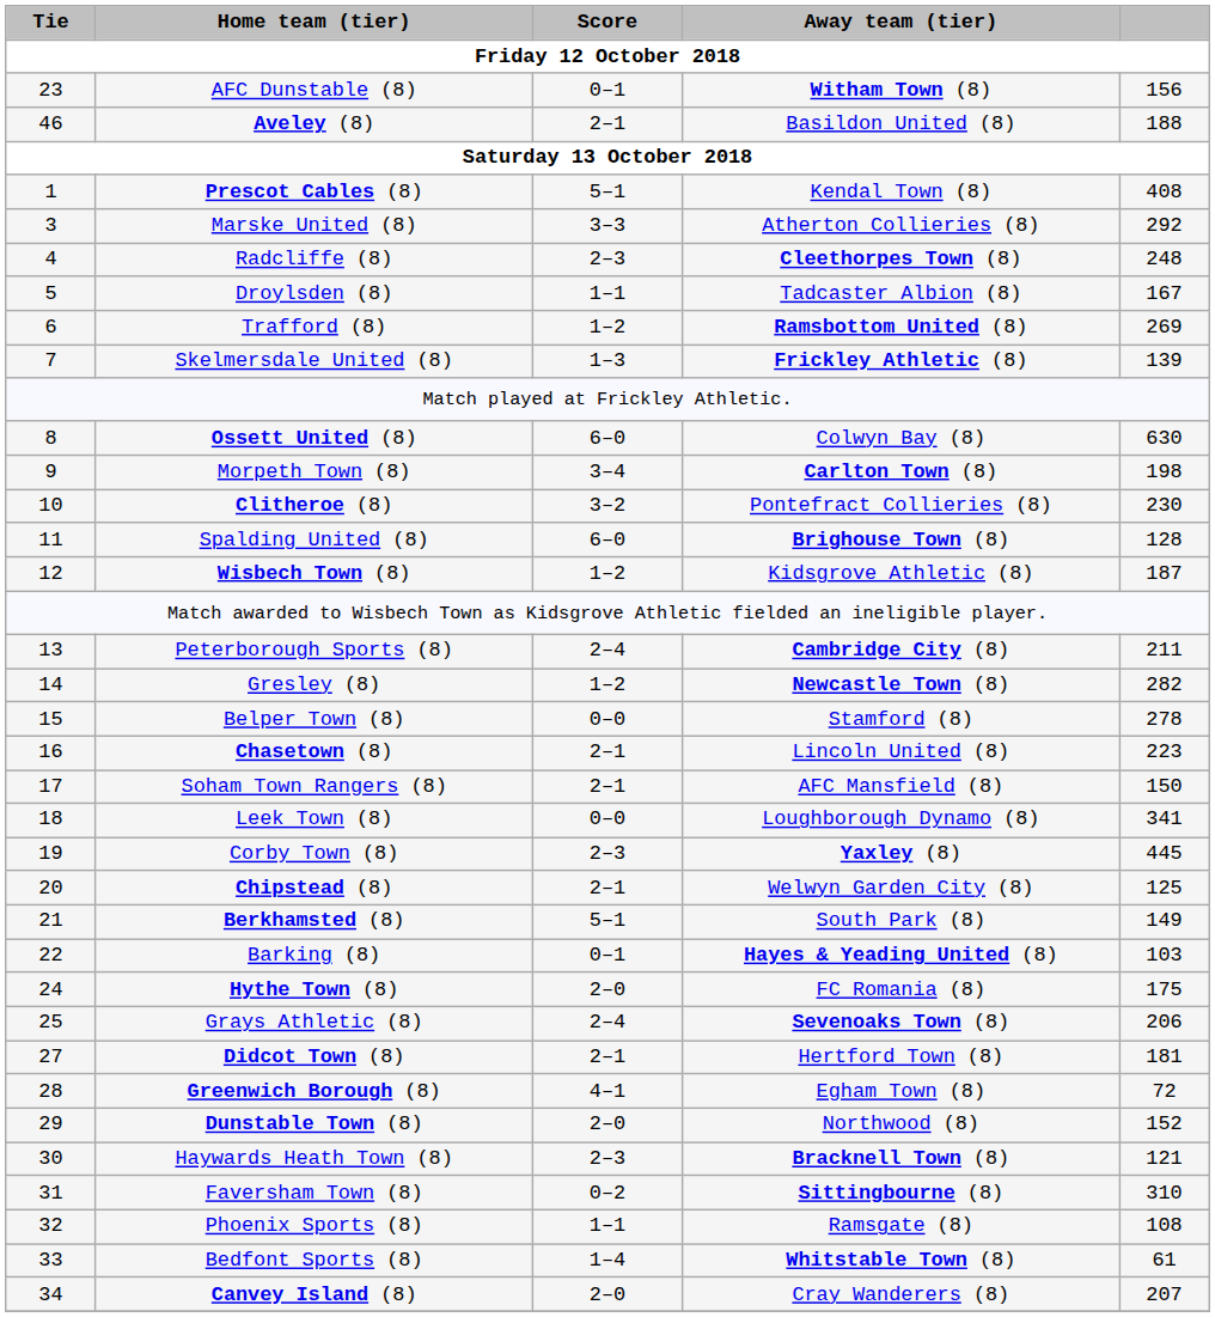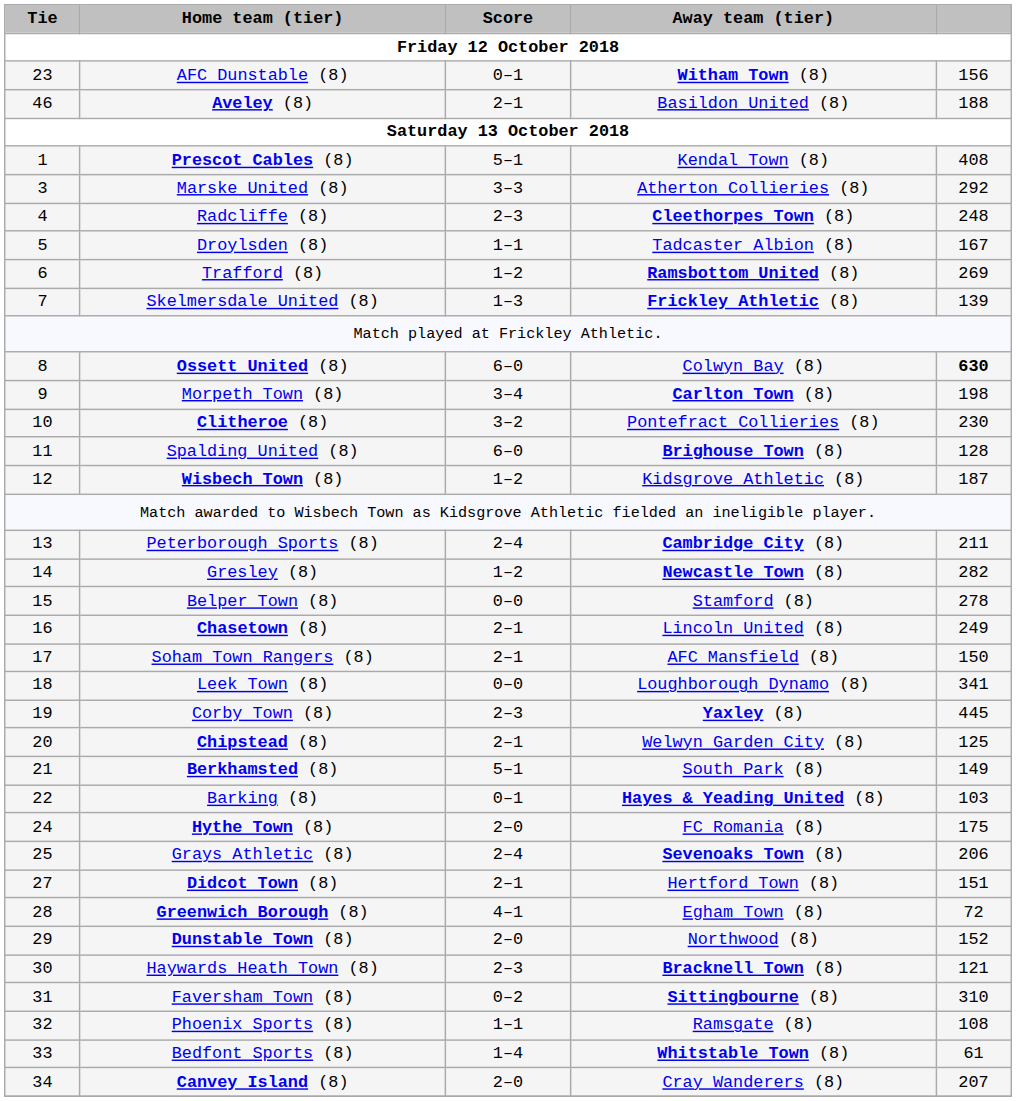Ossett United (8) | column 5: normal -> bold
Chasetown (8) | column 5: 223 -> 249
Didcot Town (8) | column 5: 181 -> 151
